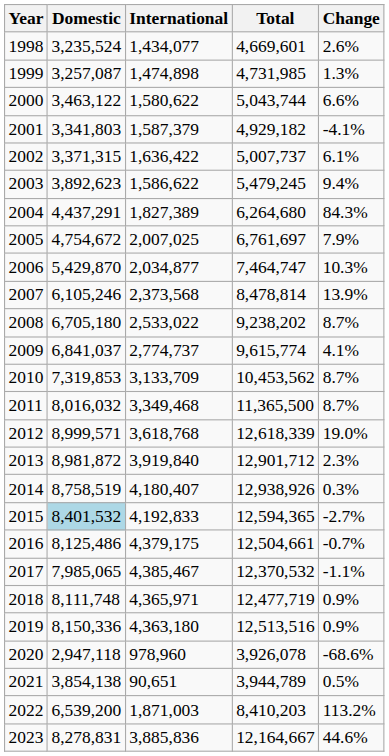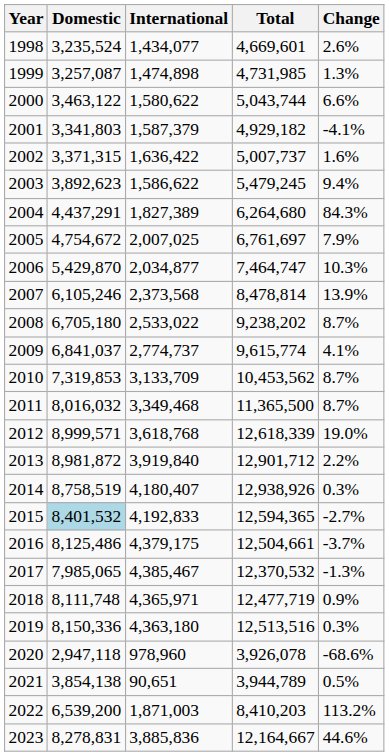2002 | Change: 6.1% -> 1.6%
2013 | Change: 2.3% -> 2.2%
2016 | Change: -0.7% -> -3.7%
2017 | Change: -1.1% -> -1.3%
2019 | Change: 0.9% -> 0.3%
